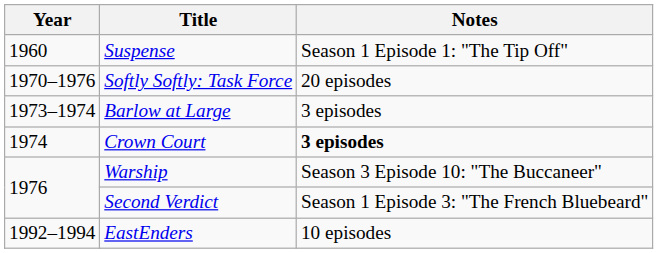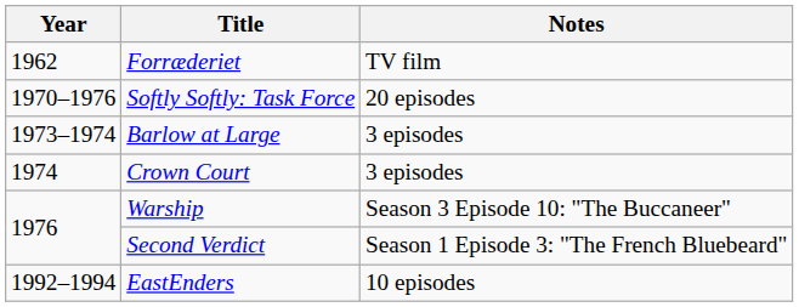- row: 1960 | Suspense | Season 1 Episode 1: "The Tip Off"
+ row: 1962 | Forræderiet | TV film
Crown Court | Notes: bold -> normal
